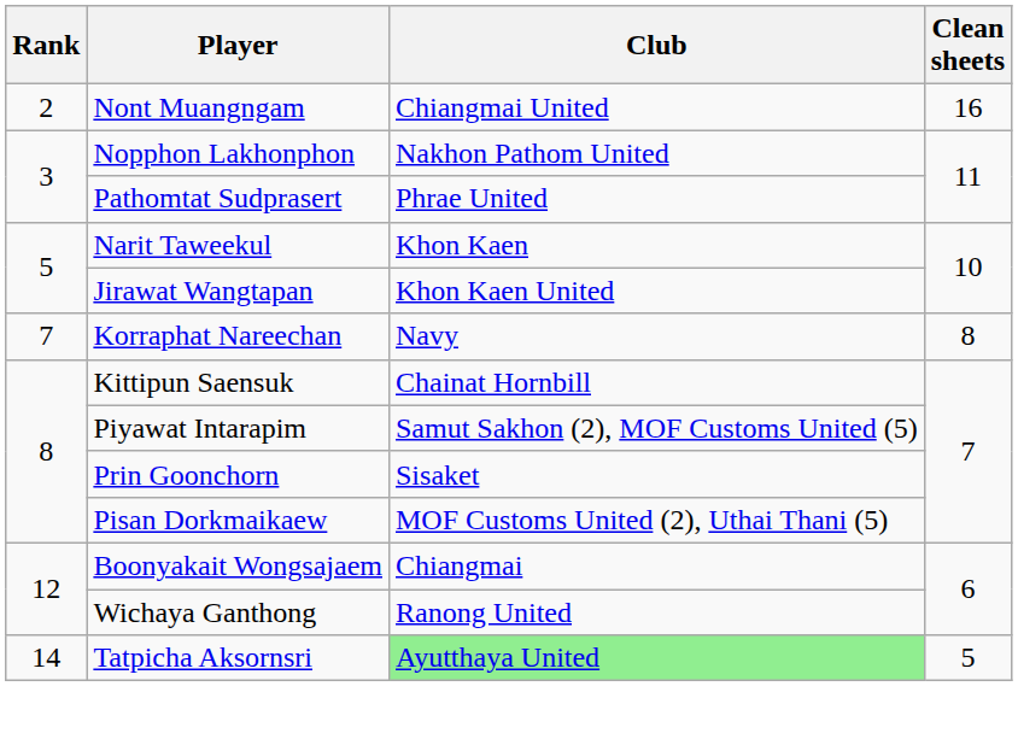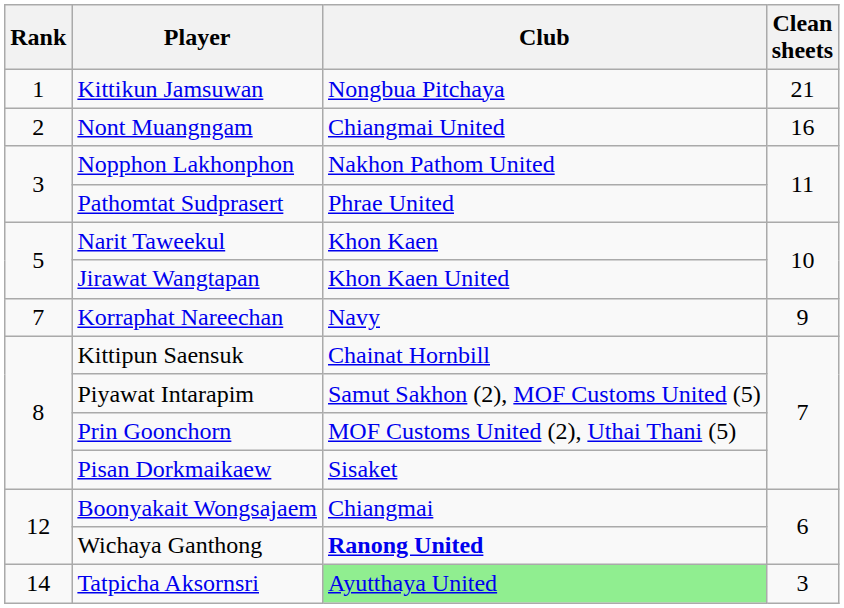+ row: 1 | Kittikun Jamsuwan | Nongbua Pitchaya | 21
Korraphat Nareechan | Clean sheets: 8 -> 9
Prin Goonchorn | Club: Sisaket -> MOF Customs United (2), Uthai Thani (5)
Pisan Dorkmaikaew | Club: MOF Customs United (2), Uthai Thani (5) -> Sisaket
Wichaya Ganthong | Club: normal -> bold
Tatpicha Aksornsri | Clean sheets: 5 -> 3
